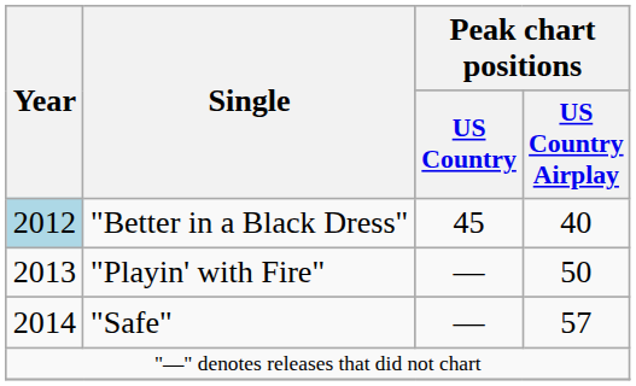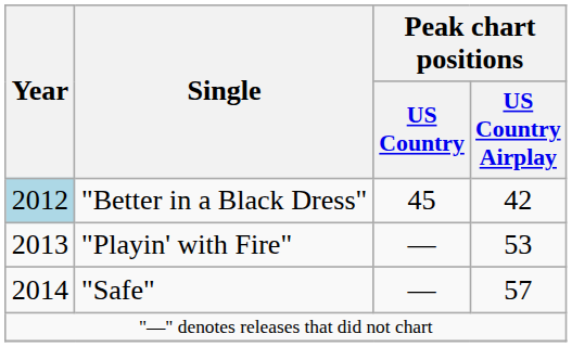"Better in a Black Dress" | Peak chart positions / US Country Airplay: 40 -> 42
"Playin' with Fire" | Peak chart positions / US Country Airplay: 50 -> 53
